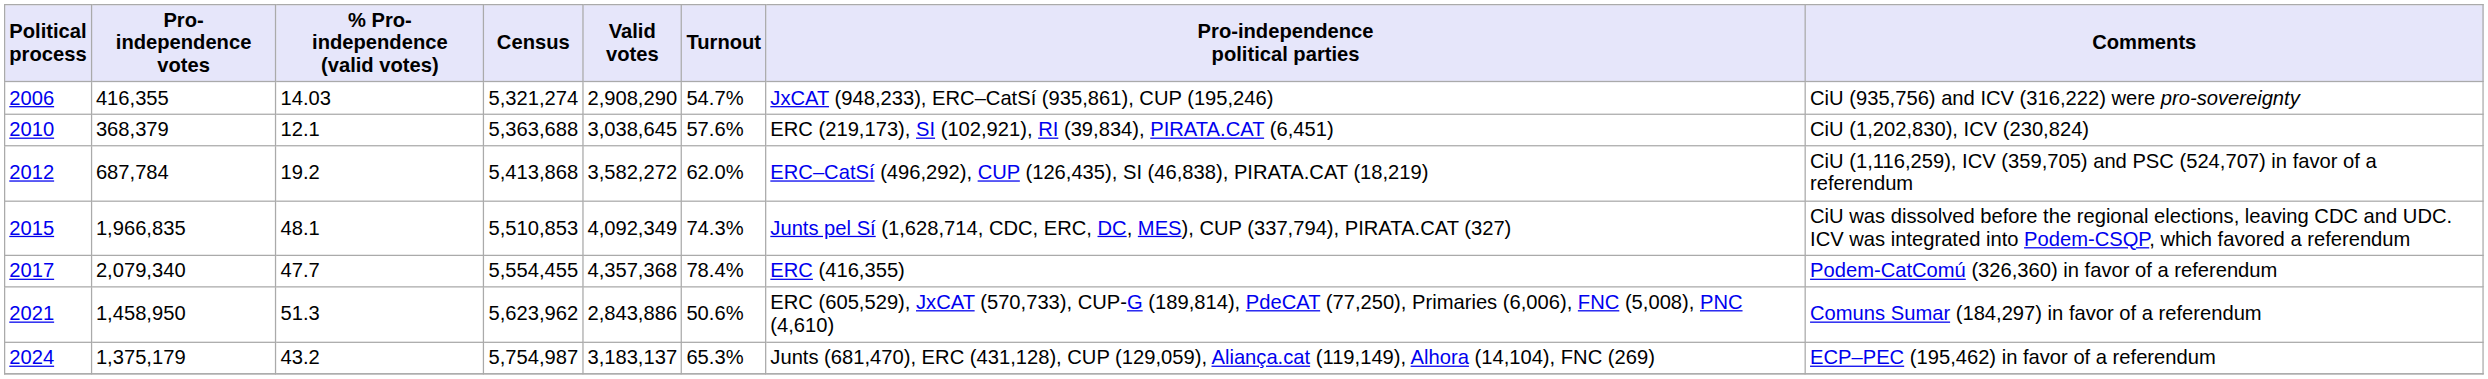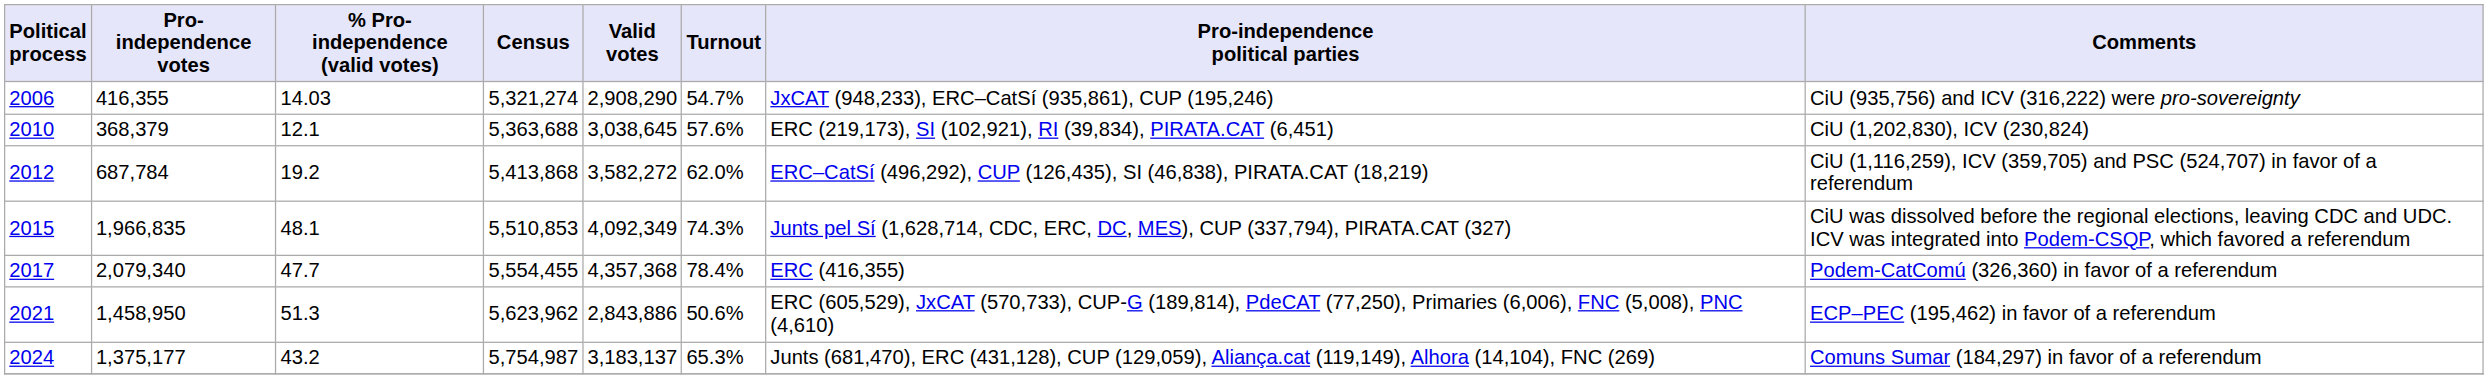2021 | Comments: Comuns Sumar (184,297) in favor of a referendum -> ECP–PEC (195,462) in favor of a referendum
2024 | Pro-independence votes: 1,375,179 -> 1,375,177
2024 | Comments: ECP–PEC (195,462) in favor of a referendum -> Comuns Sumar (184,297) in favor of a referendum
